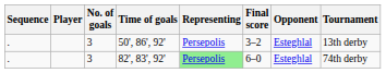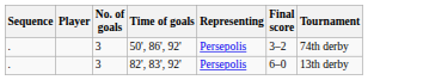- column: Opponent | Esteghlal | Esteghlal
50', 86', 92' | Tournament: 13th derby -> 74th derby
82', 83', 92' | Representing: lightgreen background -> no background
82', 83', 92' | Tournament: 74th derby -> 13th derby
